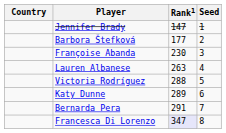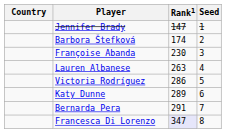Barbora Štefková | Rank1: 177 -> 174
Victoria Rodríguez | Rank1: 288 -> 286
